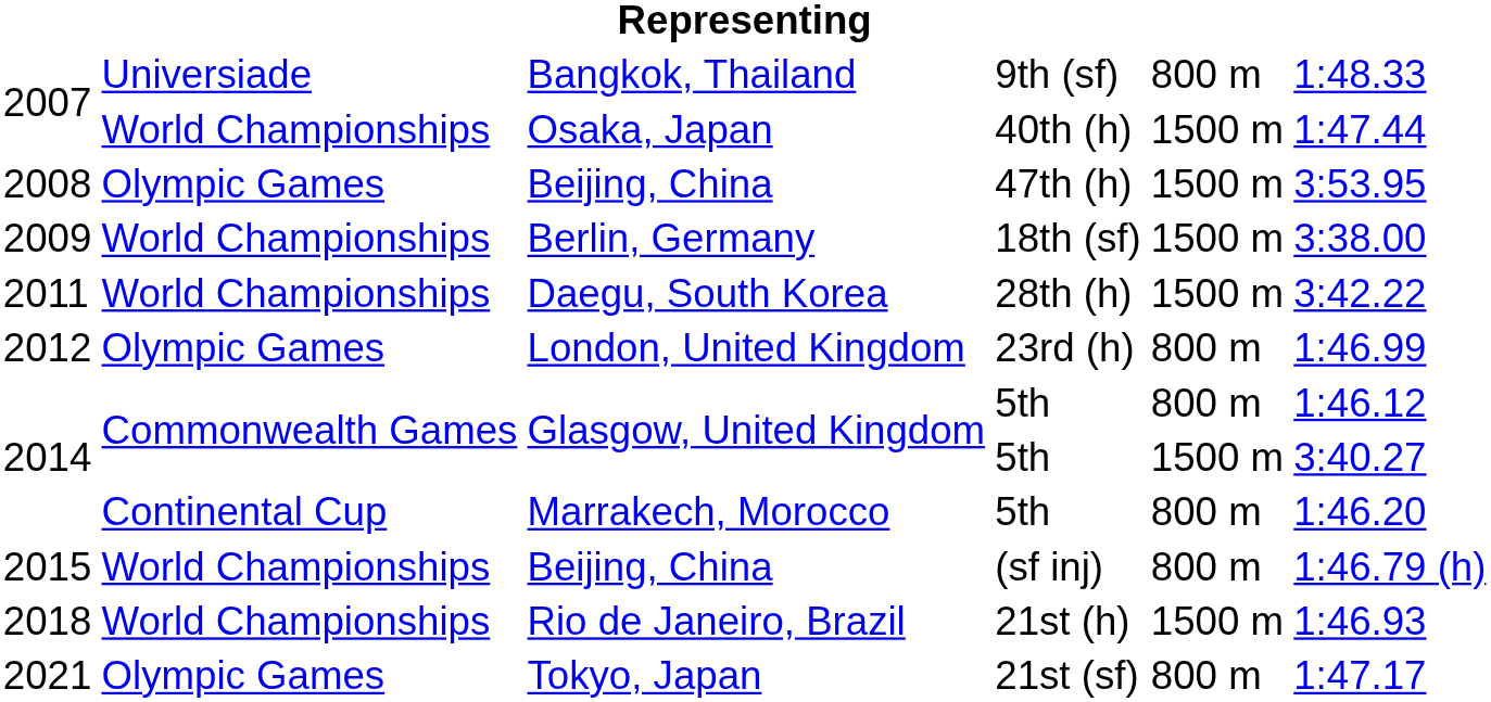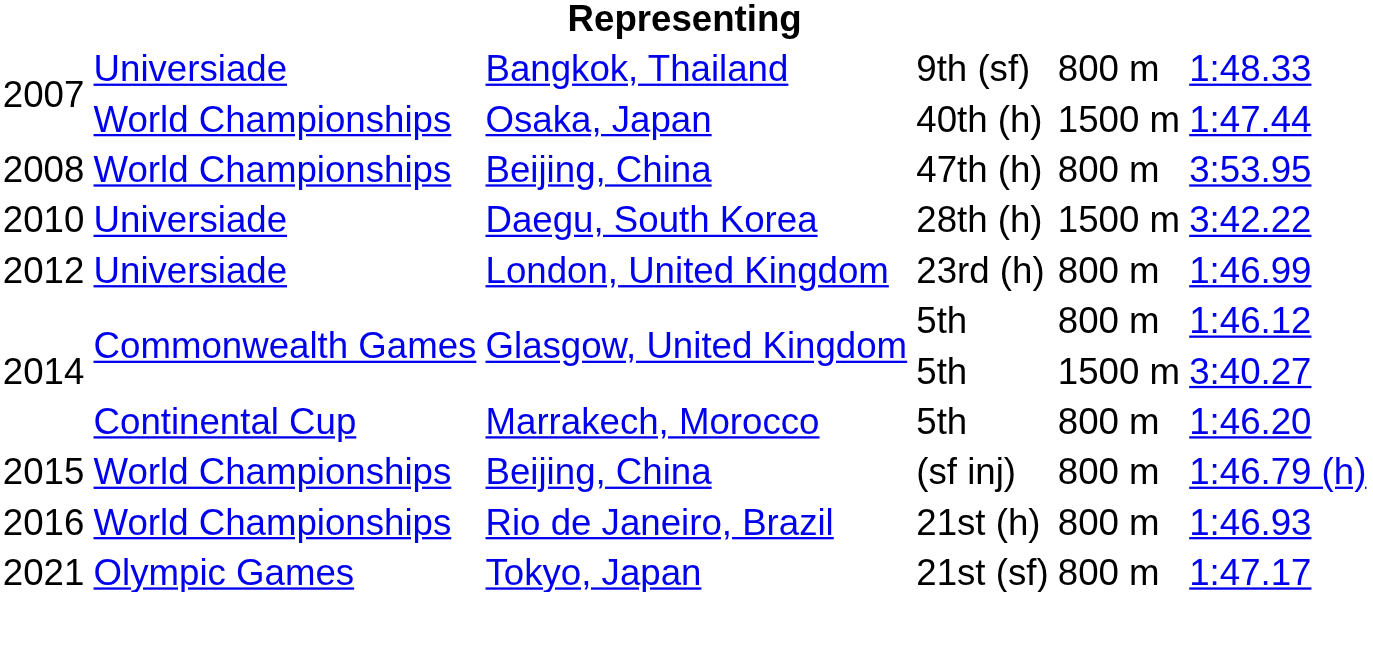Beijing, China / 47th (h) | column 2: Olympic Games -> World Championships
Beijing, China / 47th (h) | column 5: 1500 m -> 800 m
- row: 2009 | World Championships | Berlin, Germany | 18th (sf) | 1500 m | 3:38.00
Daegu, South Korea | column 1: 2011 -> 2010
Daegu, South Korea | column 2: World Championships -> Universiade
London, United Kingdom | column 2: Olympic Games -> Universiade
Rio de Janeiro, Brazil | column 1: 2018 -> 2016
Rio de Janeiro, Brazil | column 5: 1500 m -> 800 m
